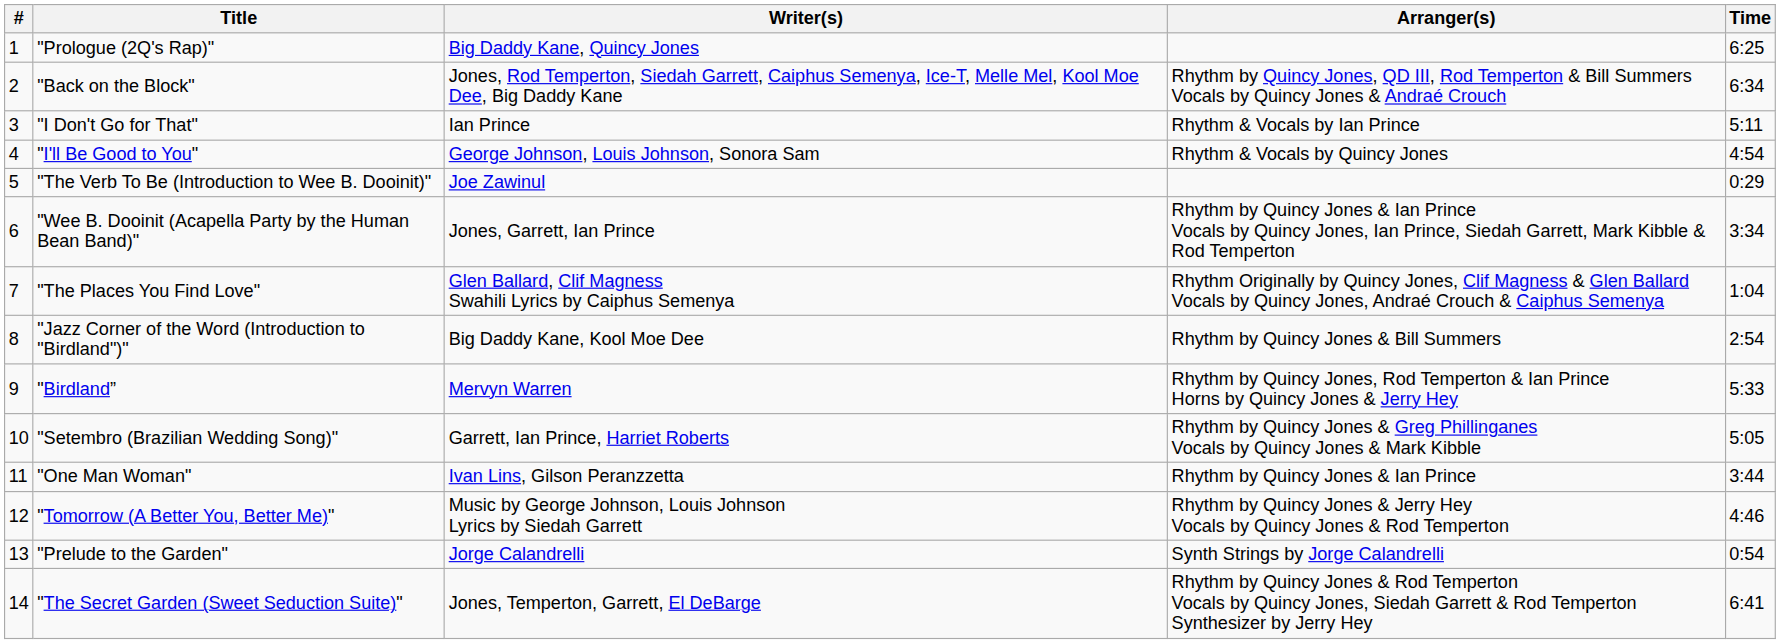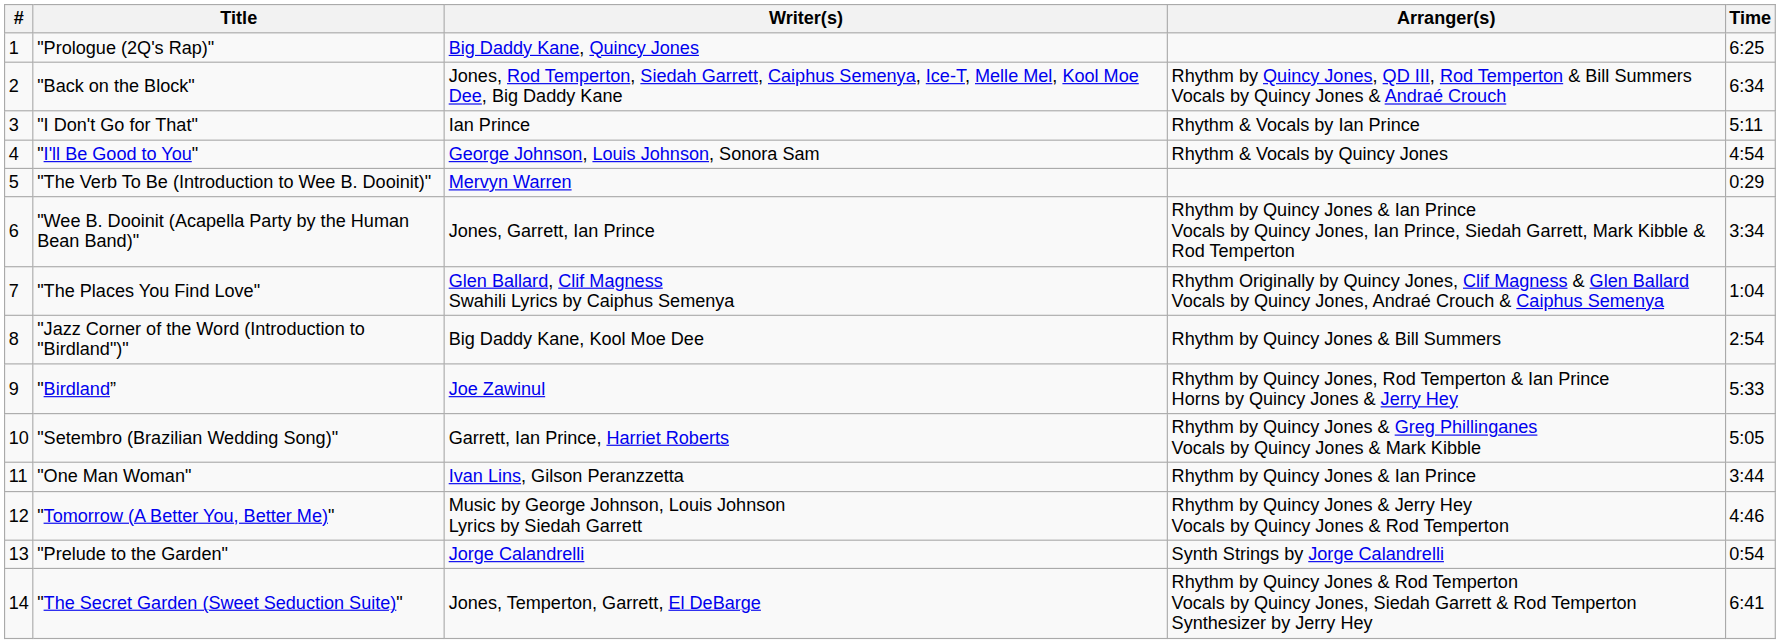"The Verb To Be (Introduction to Wee B. Dooinit)" | Writer(s): Joe Zawinul -> Mervyn Warren
"Birdland” | Writer(s): Mervyn Warren -> Joe Zawinul
